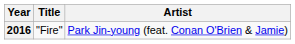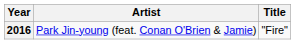columns swapped: Title <-> Artist
